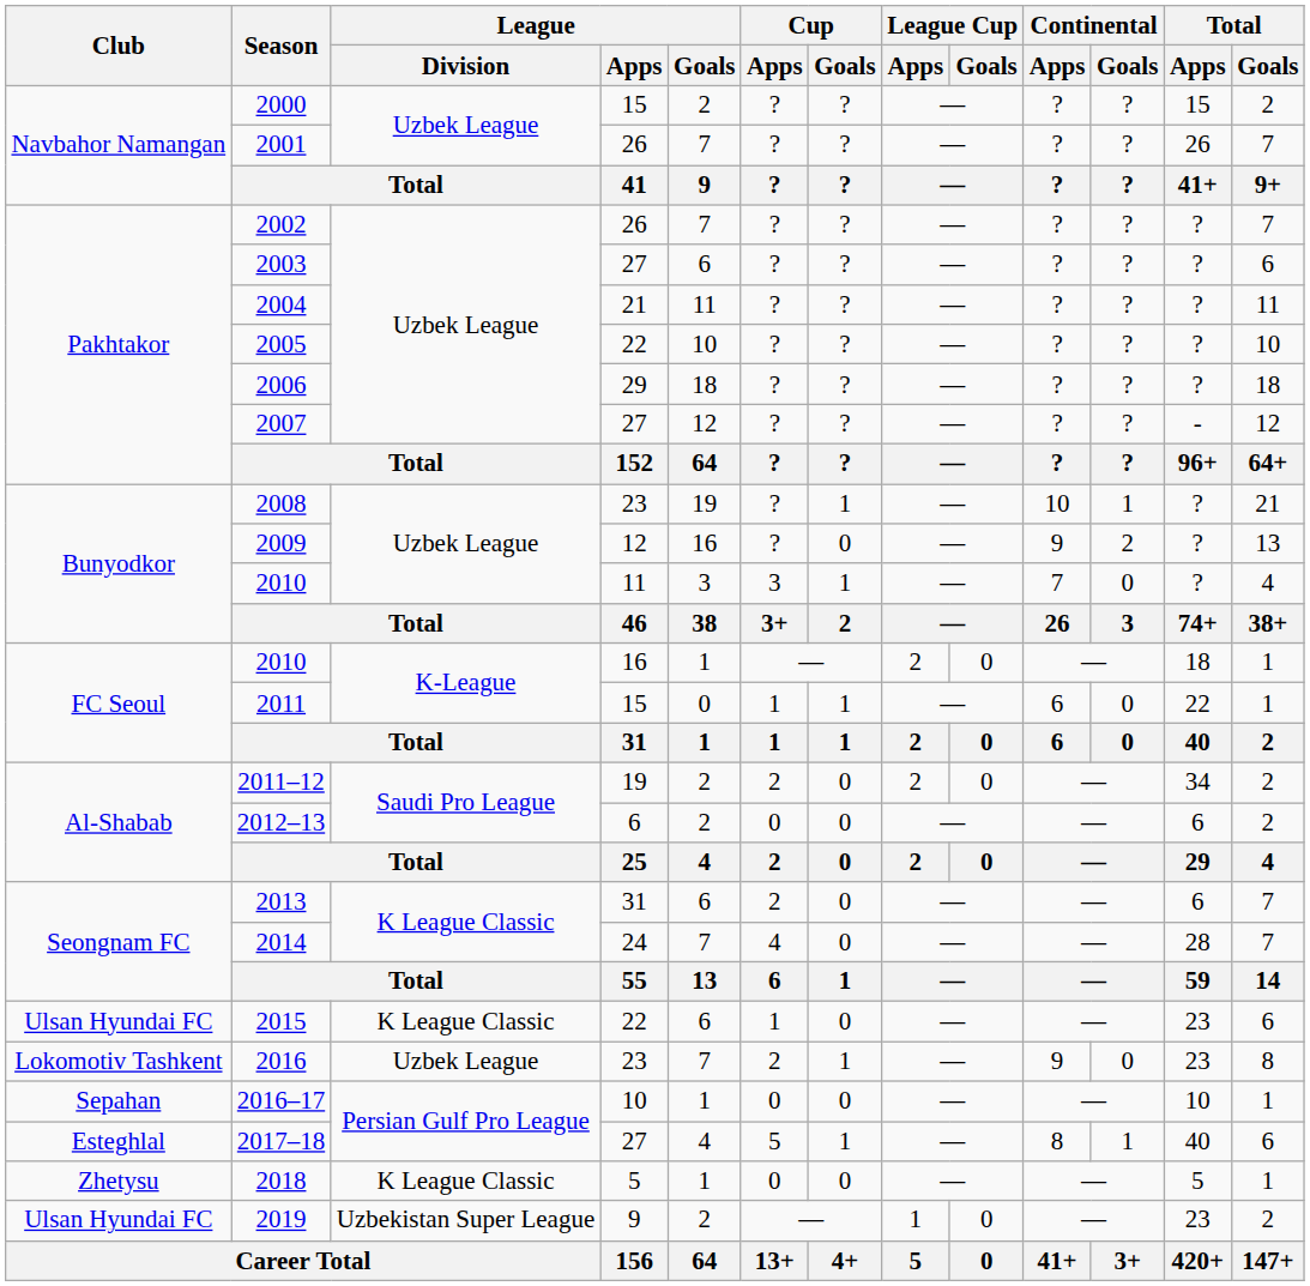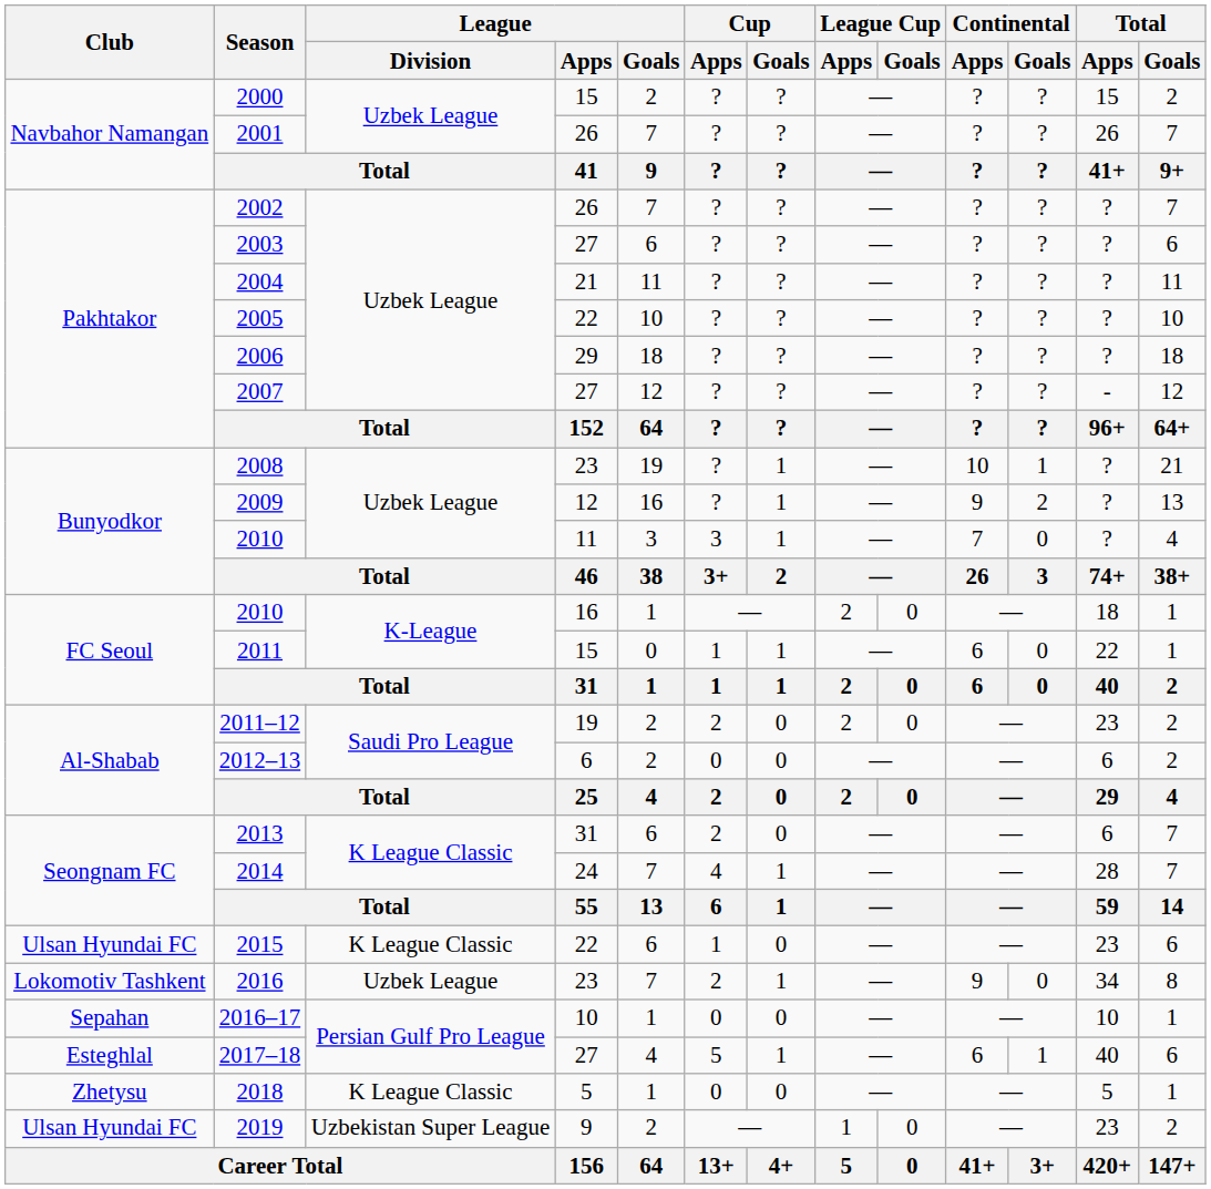2009 | Cup / Goals: 0 -> 1
2011–12 | Total / Apps: 34 -> 23
2014 | Cup / Goals: 0 -> 1
2016 | Total / Apps: 23 -> 34
2017–18 | Continental / Apps: 8 -> 6
